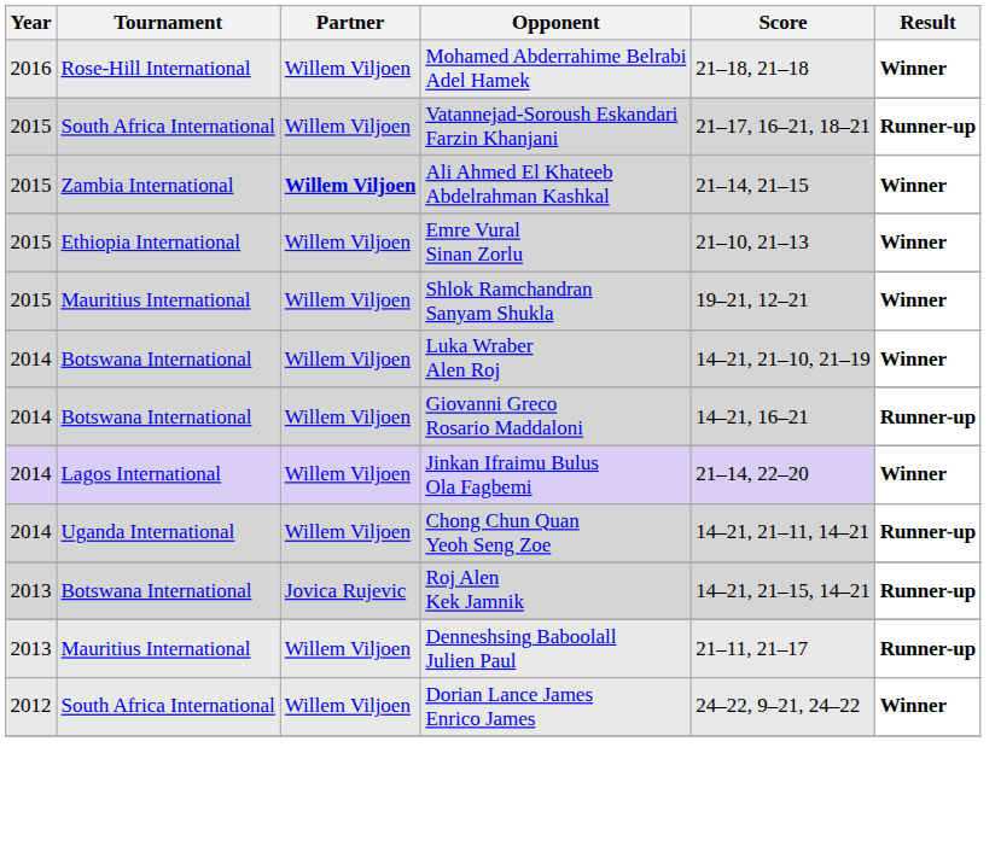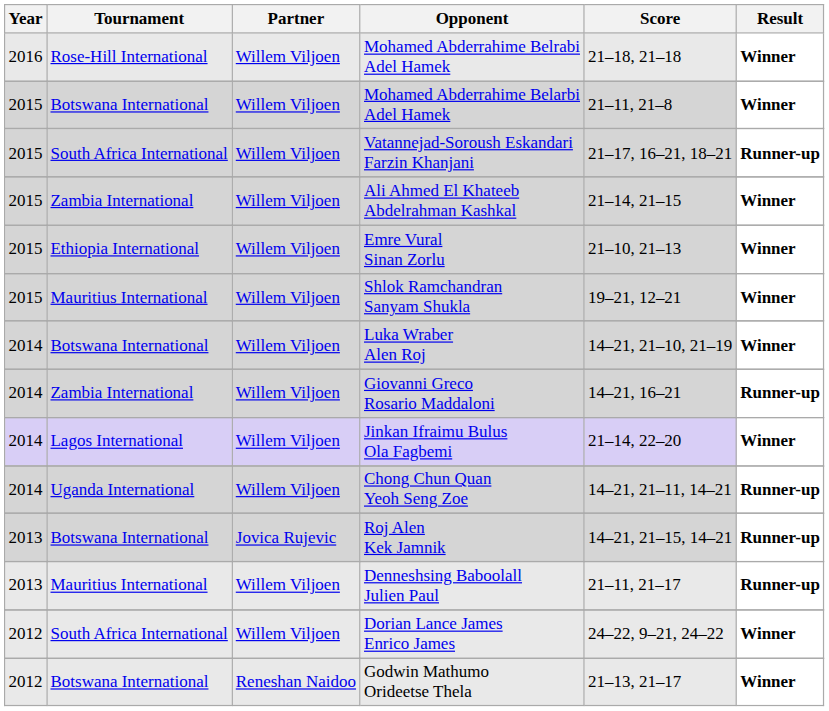+ row: 2015 | Botswana International | Willem Viljoen | Mohamed Abderrahime Belarbi Adel Hamek | 21–11, 21–8 | Winner
Ali Ahmed El Khateeb Abdelrahman Kashkal | Partner: bold -> normal
Giovanni Greco Rosario Maddaloni | Tournament: Botswana International -> Zambia International
+ row: 2012 | Botswana International | Reneshan Naidoo | Godwin Mathumo Orideetse Thela | 21–13, 21–17 | Winner
